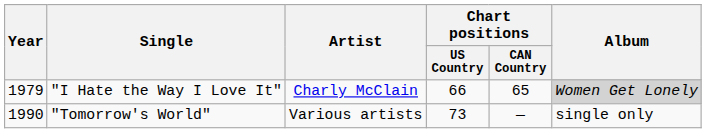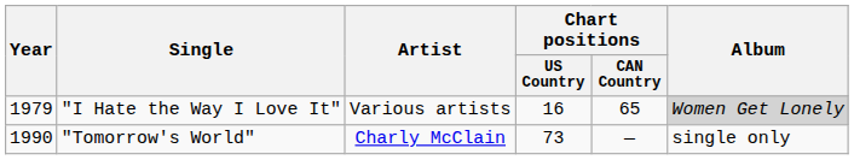"I Hate the Way I Love It" | Artist: Charly McClain -> Various artists
"I Hate the Way I Love It" | Chart positions / US Country: 66 -> 16
"Tomorrow's World" | Artist: Various artists -> Charly McClain
